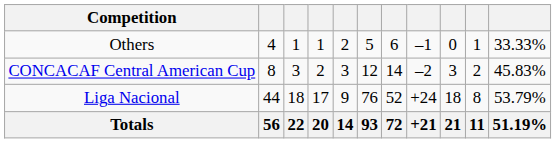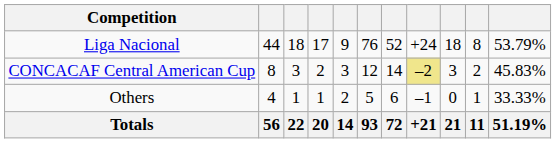rows swapped: Liga Nacional <-> Others
CONCACAF Central American Cup | column 8: no background -> khaki background
